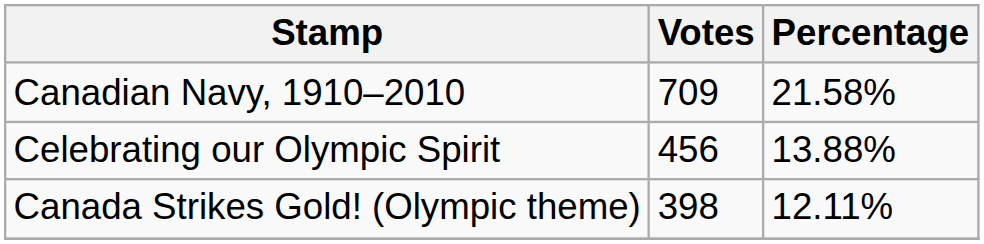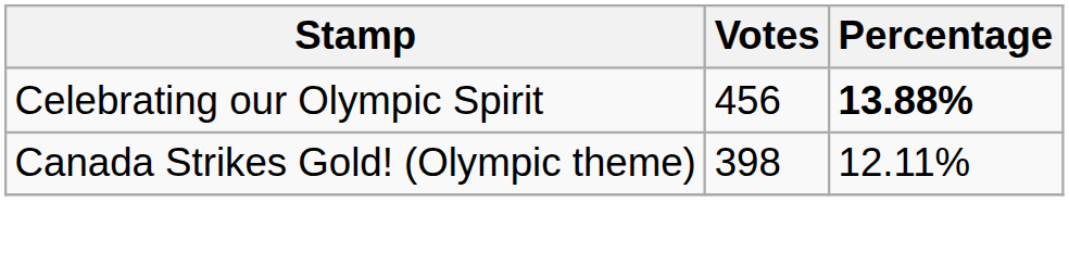- row: Canadian Navy, 1910–2010 | 709 | 21.58%
Celebrating our Olympic Spirit | Percentage: normal -> bold
